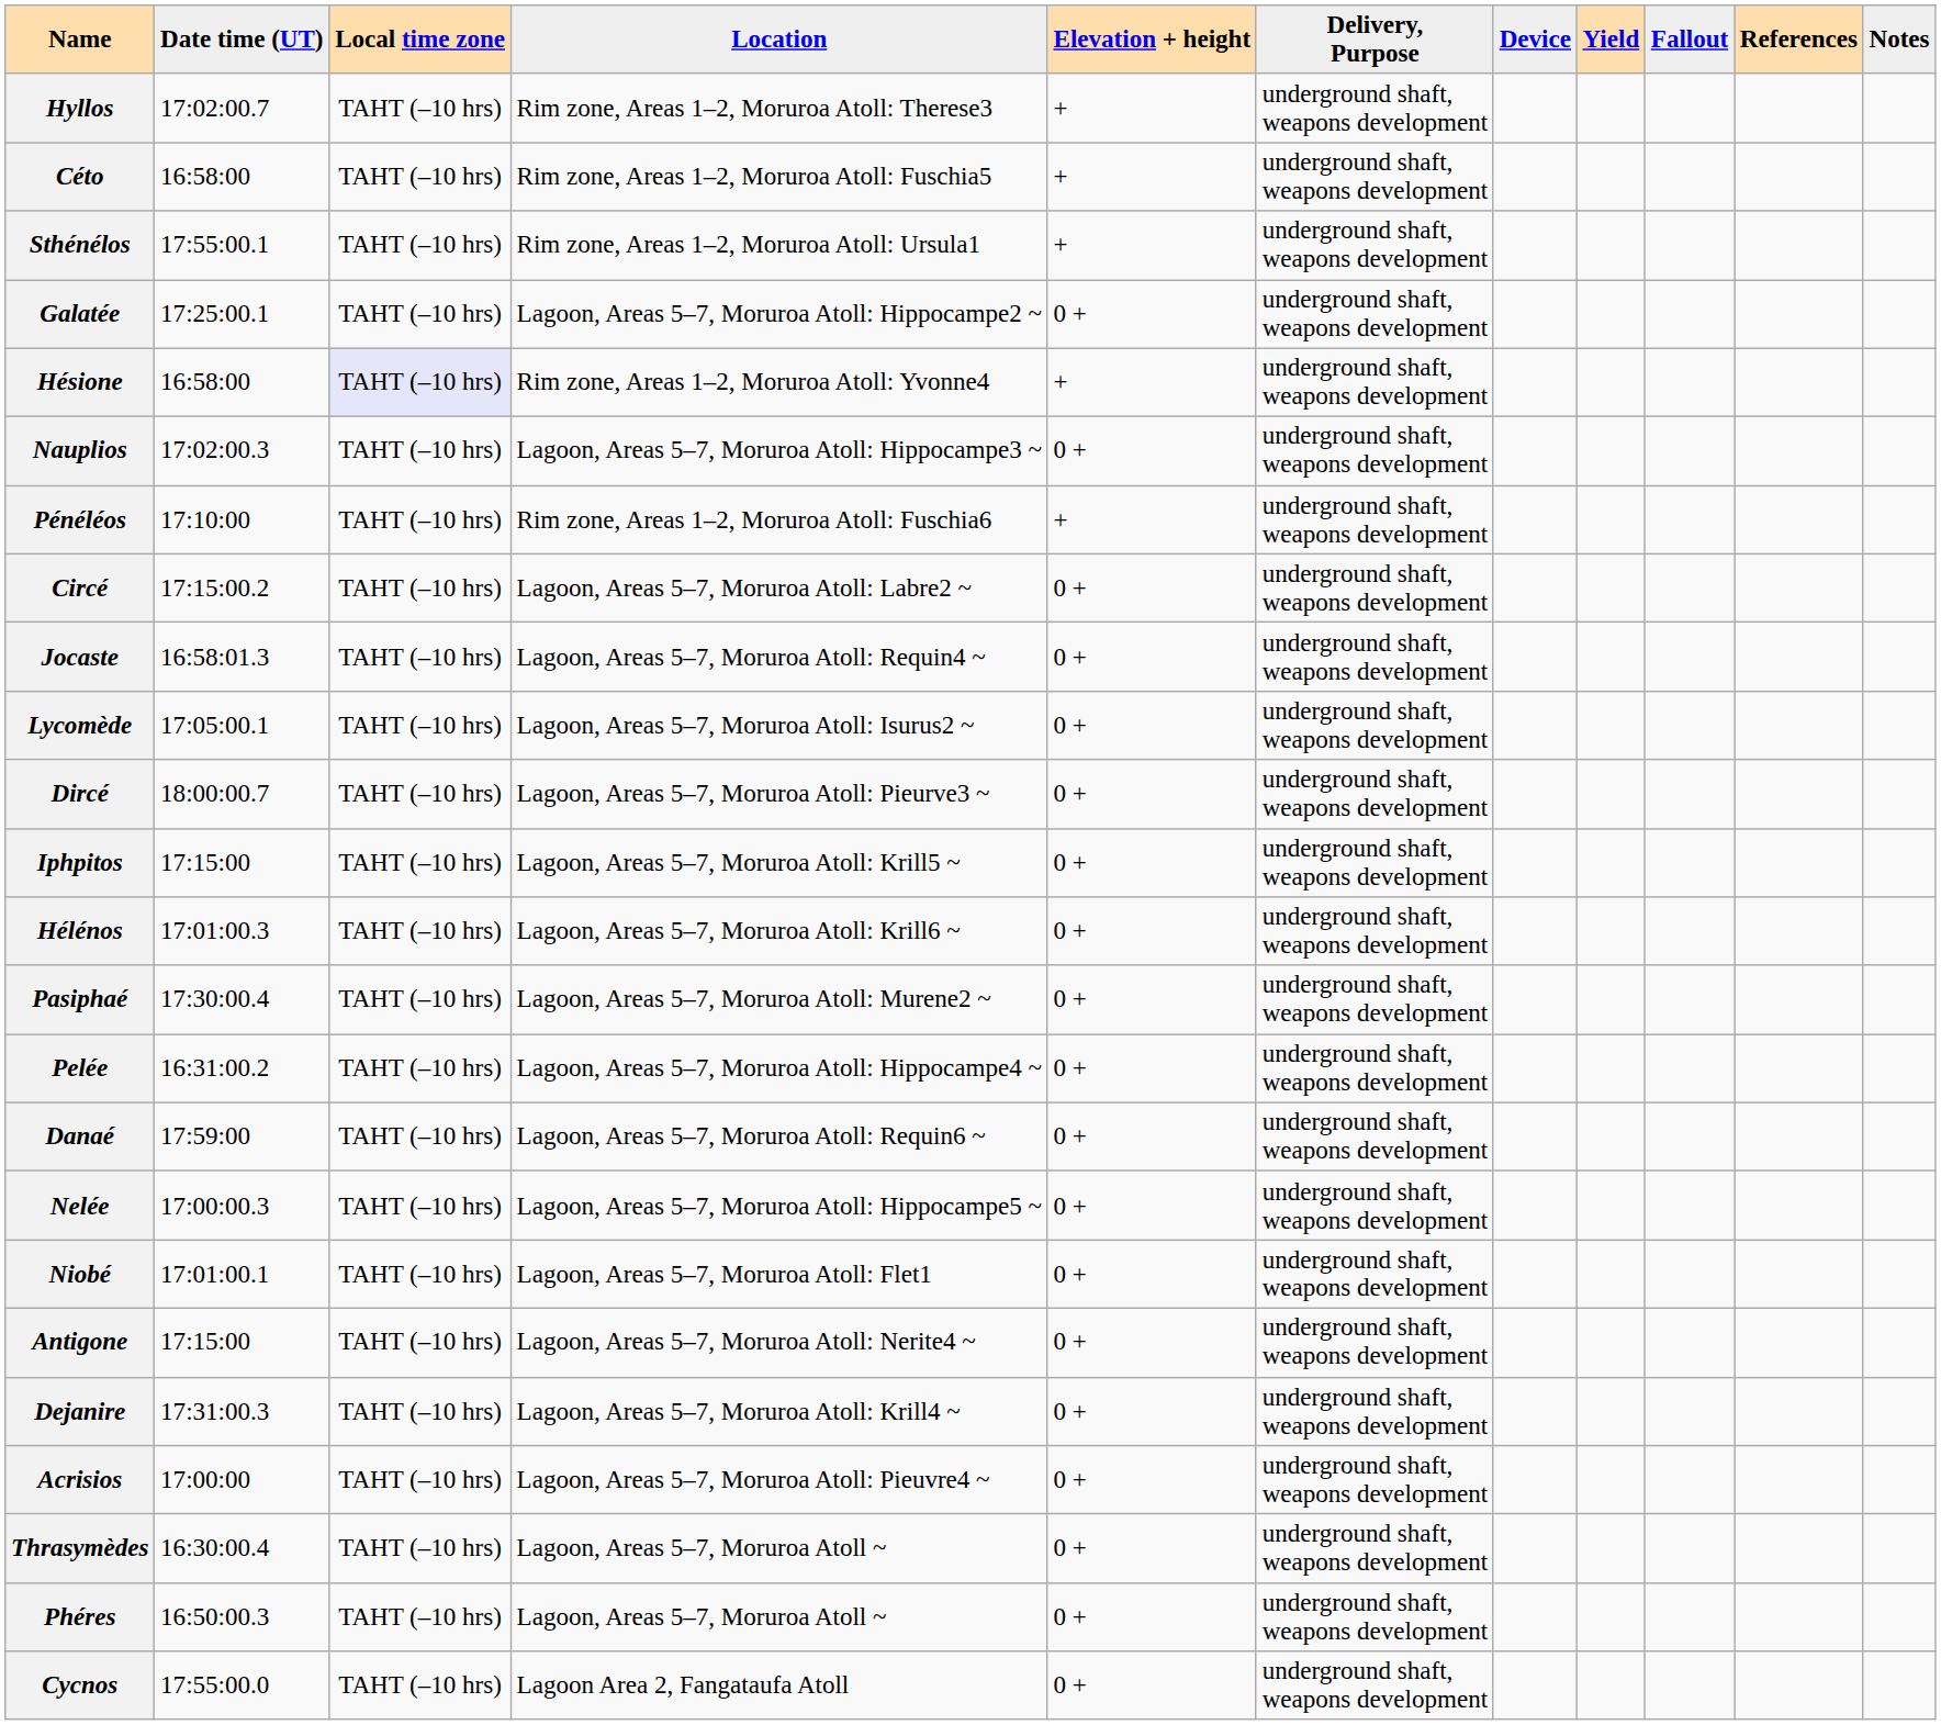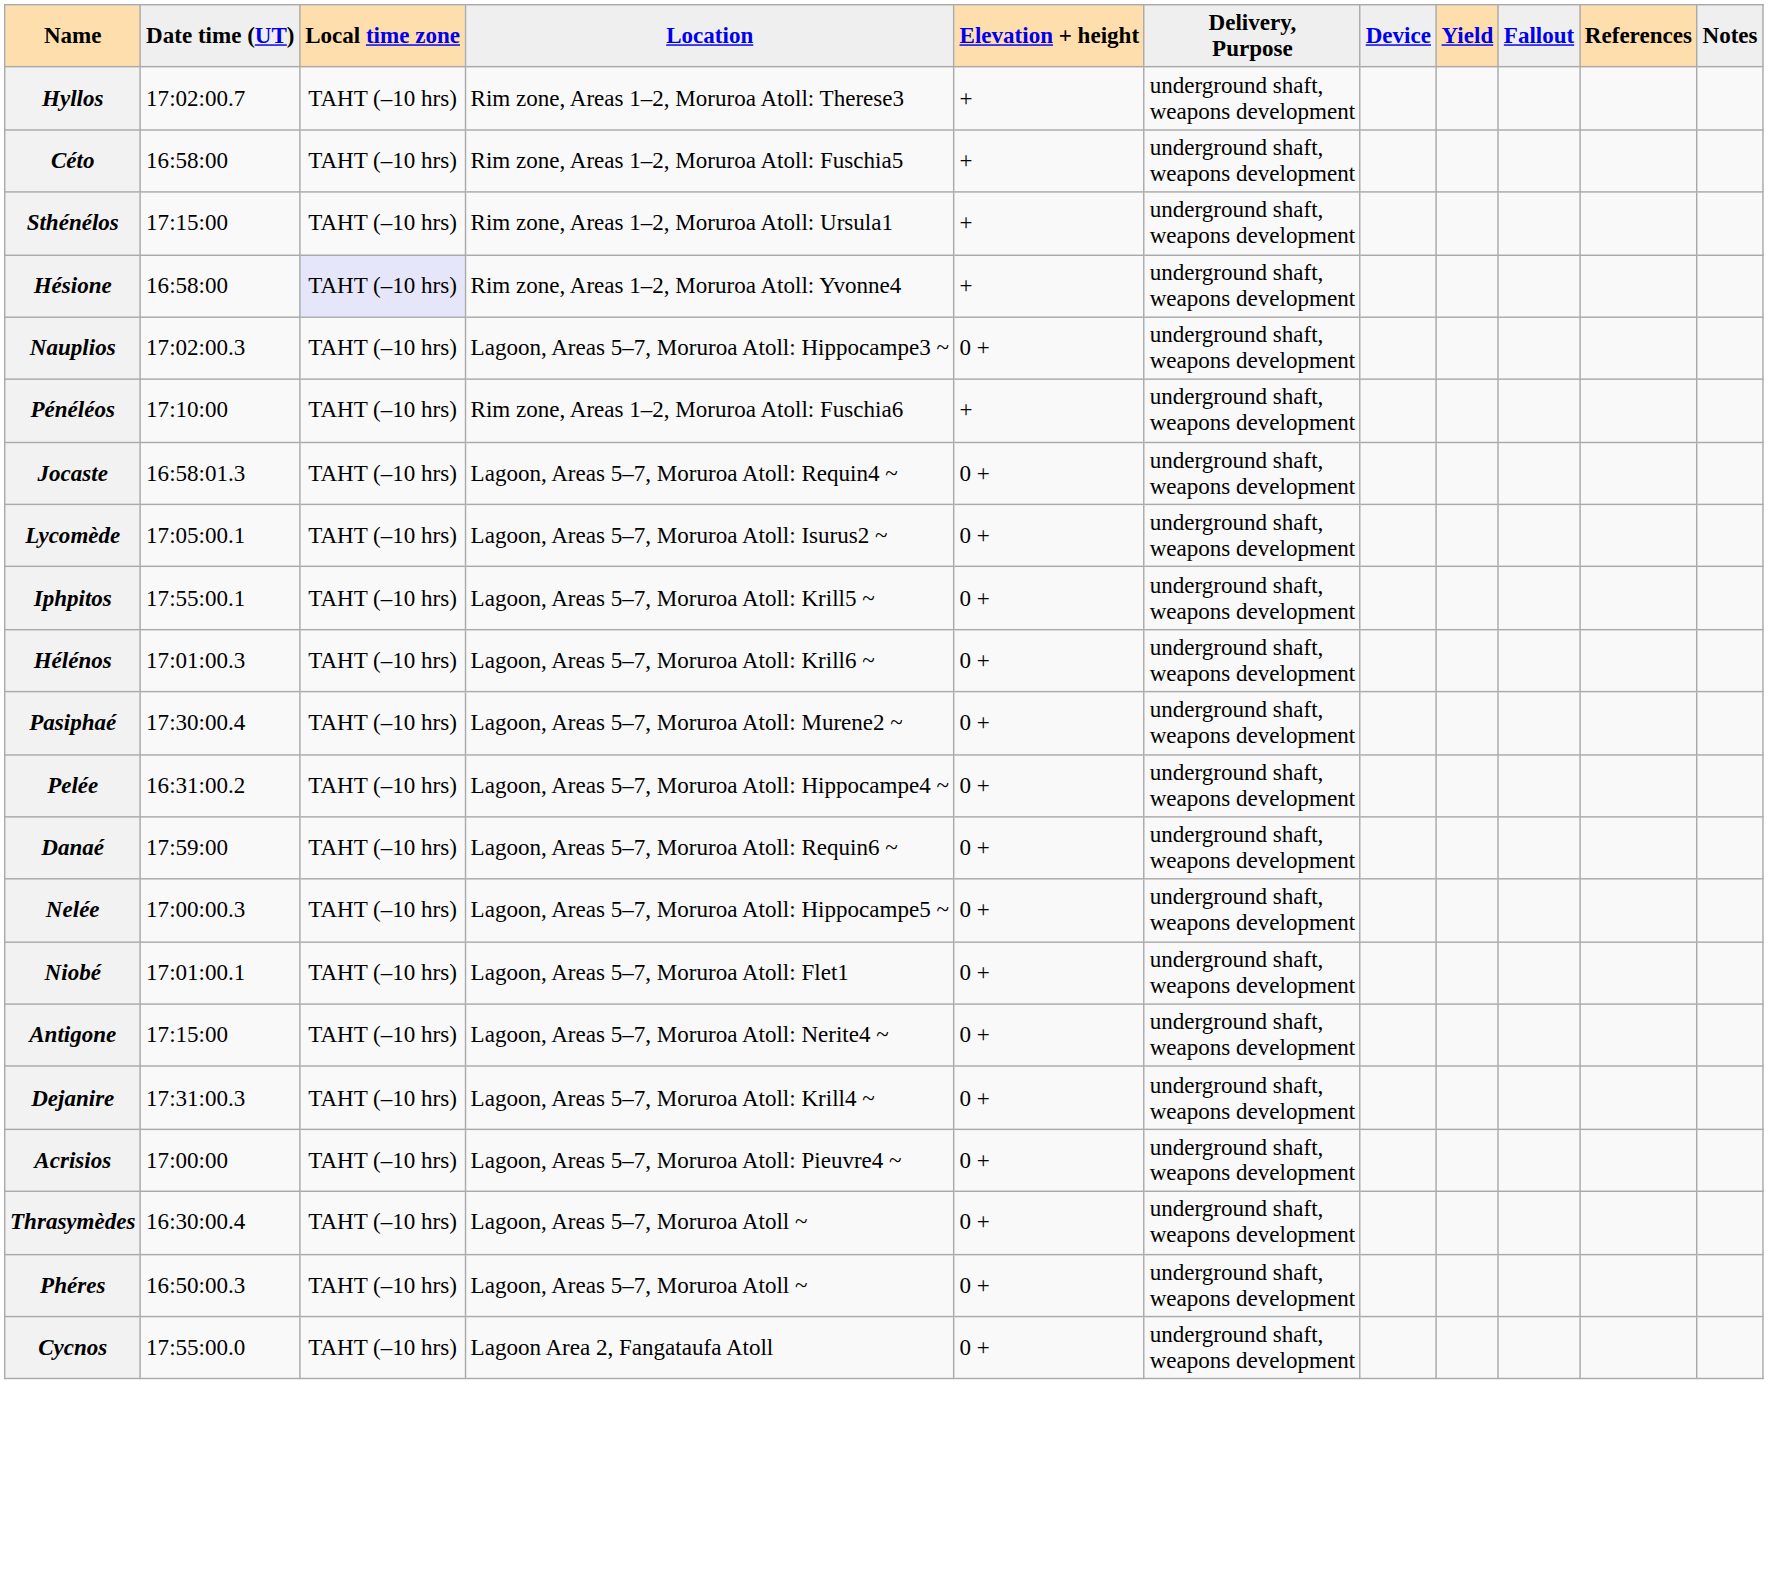Sthénélos | Date time (UT): 17:55:00.1 -> 17:15:00
- row: Galatée | 17:25:00.1 | TAHT (–10 hrs) | Lagoon, Areas 5–7, Moruroa Atoll: Hippocampe2 ~ | 0 + | underground shaft, weapons development
- row: Circé | 17:15:00.2 | TAHT (–10 hrs) | Lagoon, Areas 5–7, Moruroa Atoll: Labre2 ~ | 0 + | underground shaft, weapons development
- row: Dircé | 18:00:00.7 | TAHT (–10 hrs) | Lagoon, Areas 5–7, Moruroa Atoll: Pieurve3 ~ | 0 + | underground shaft, weapons development
Iphpitos | Date time (UT): 17:15:00 -> 17:55:00.1
